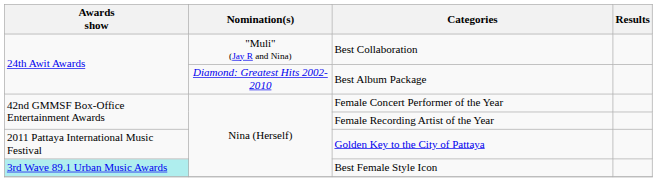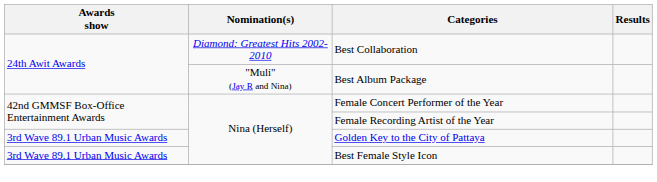Best Collaboration | Nomination(s): "Muli" (Jay R and Nina) -> Diamond: Greatest Hits 2002-2010
Best Album Package | Nomination(s): Diamond: Greatest Hits 2002-2010 -> "Muli" (Jay R and Nina)
Golden Key to the City of Pattaya | Awards show: 2011 Pattaya International Music Festival -> 3rd Wave 89.1 Urban Music Awards
Best Female Style Icon | Awards show: paleturquoise background -> no background
